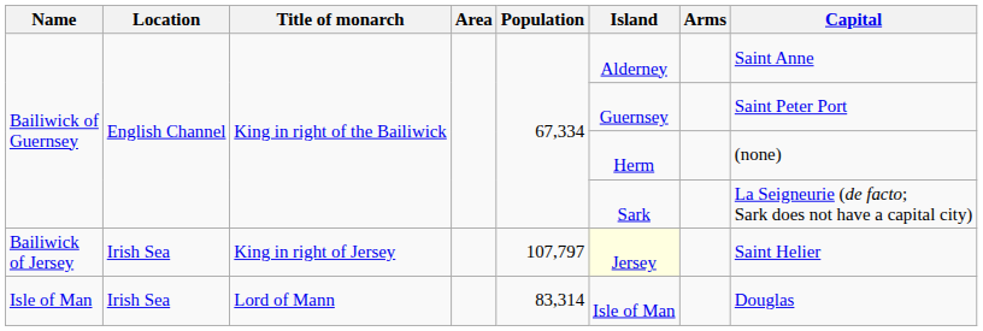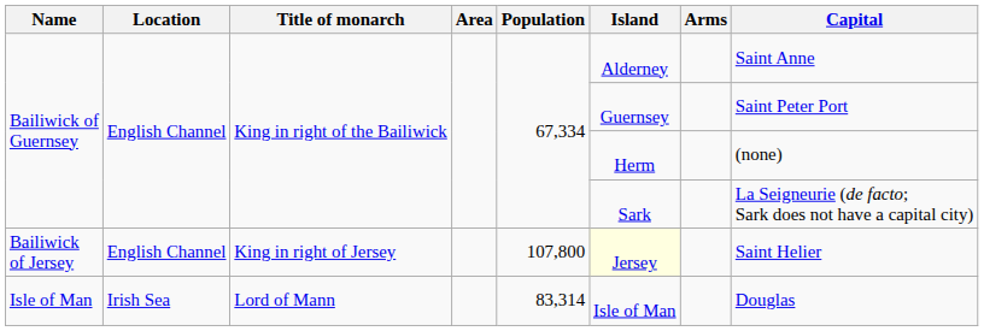Bailiwick of Jersey | Location: Irish Sea -> English Channel
Bailiwick of Jersey | Population: 107,797 -> 107,800
